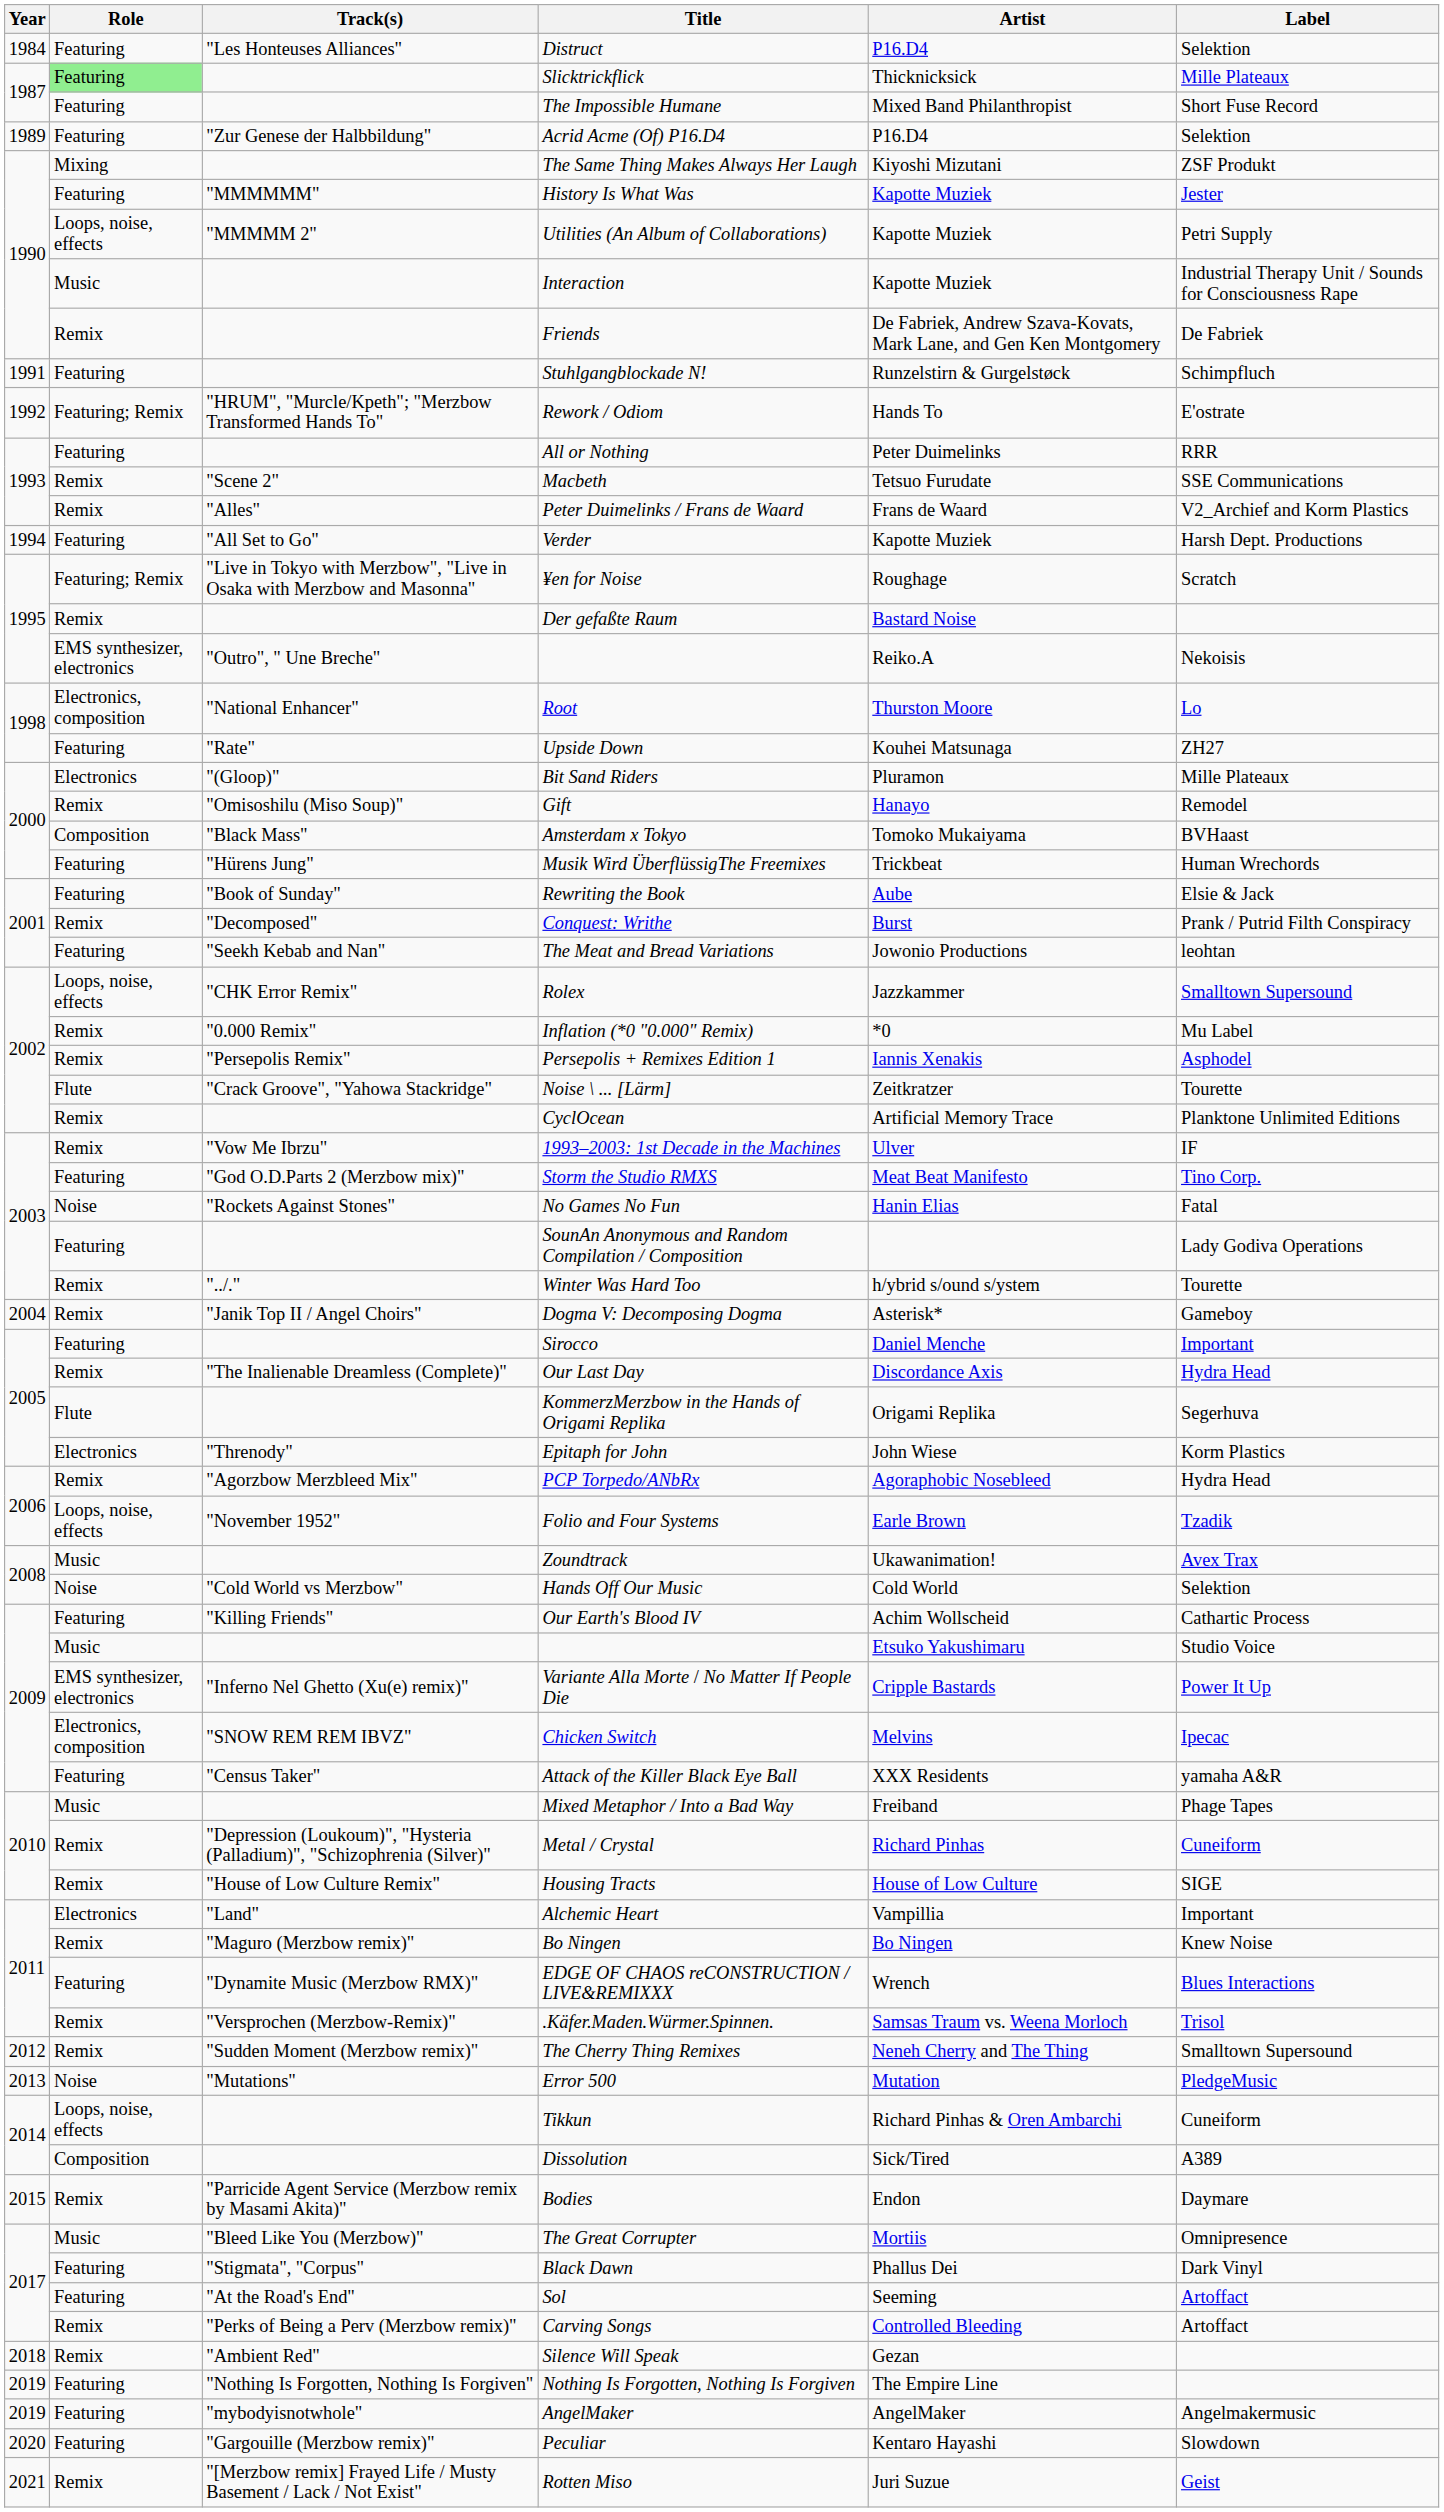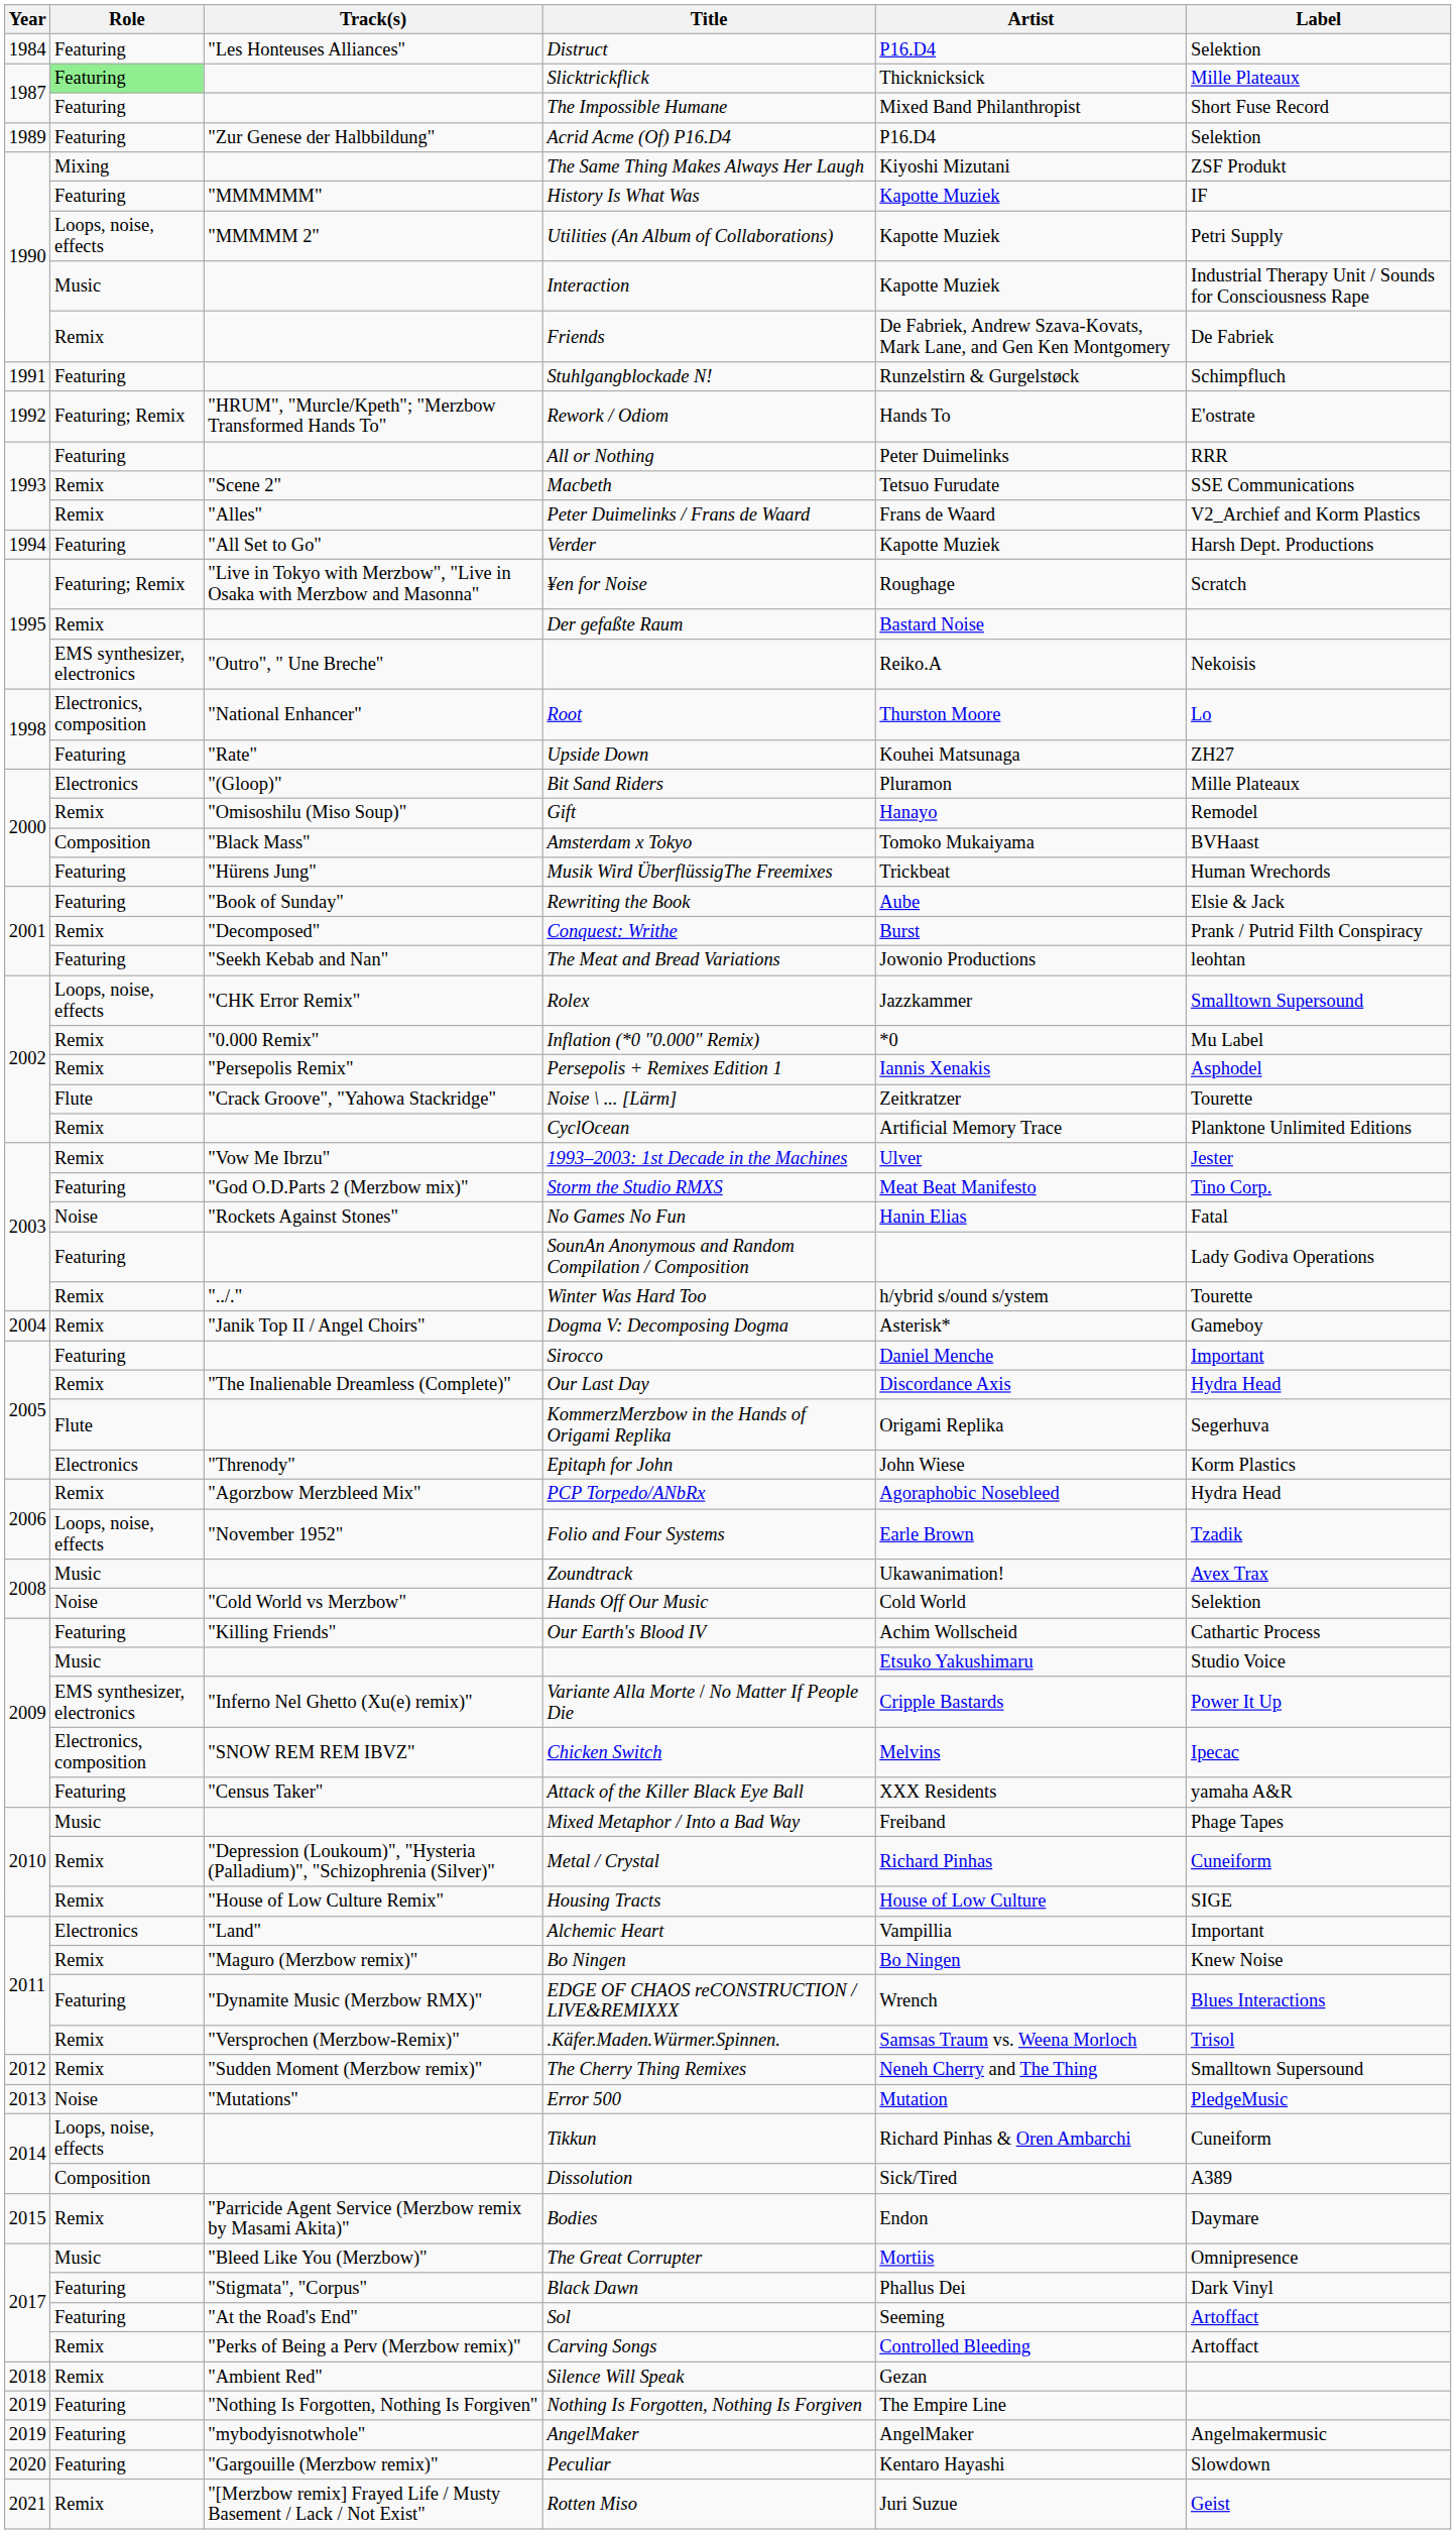History Is What Was | Label: Jester -> IF
1993–2003: 1st Decade in the Machines | Label: IF -> Jester
